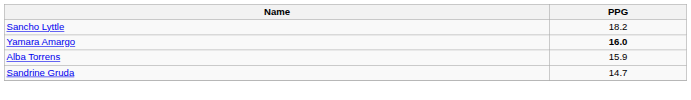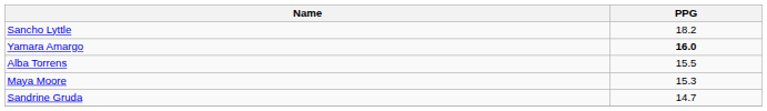Alba Torrens | PPG: 15.9 -> 15.5
+ row: Maya Moore | 15.3
